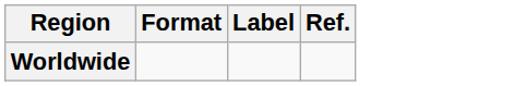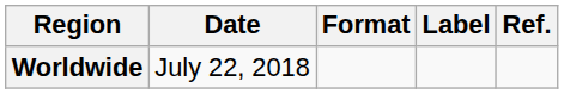+ column: Date | July 22, 2018
